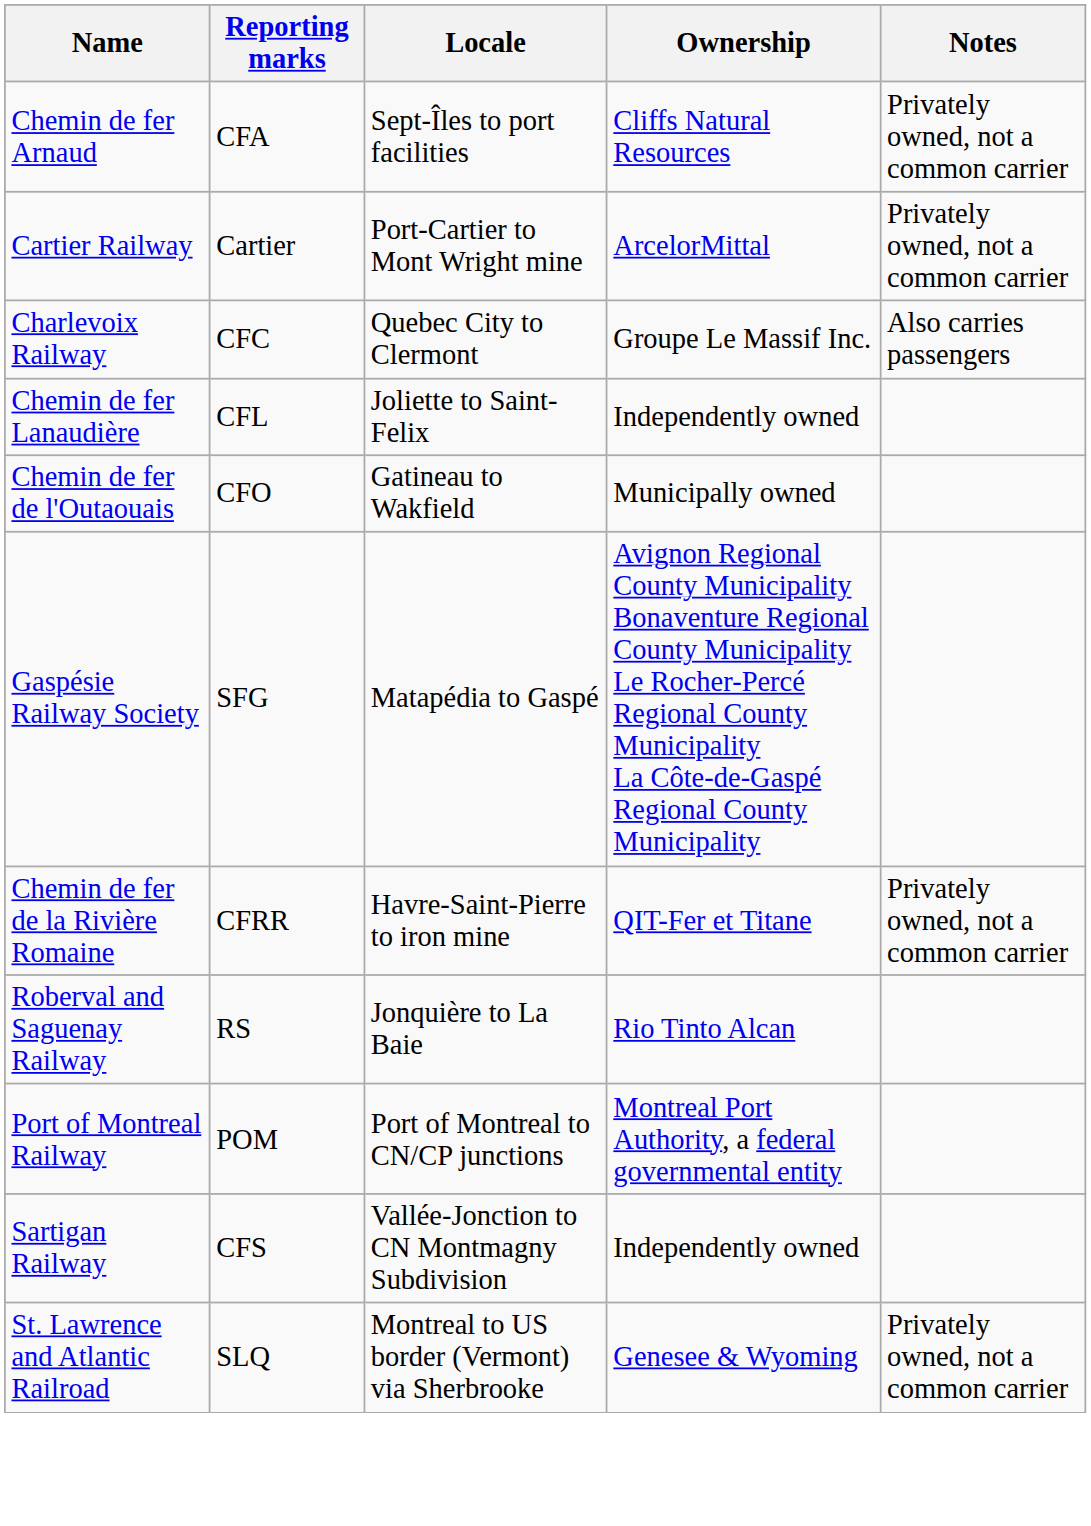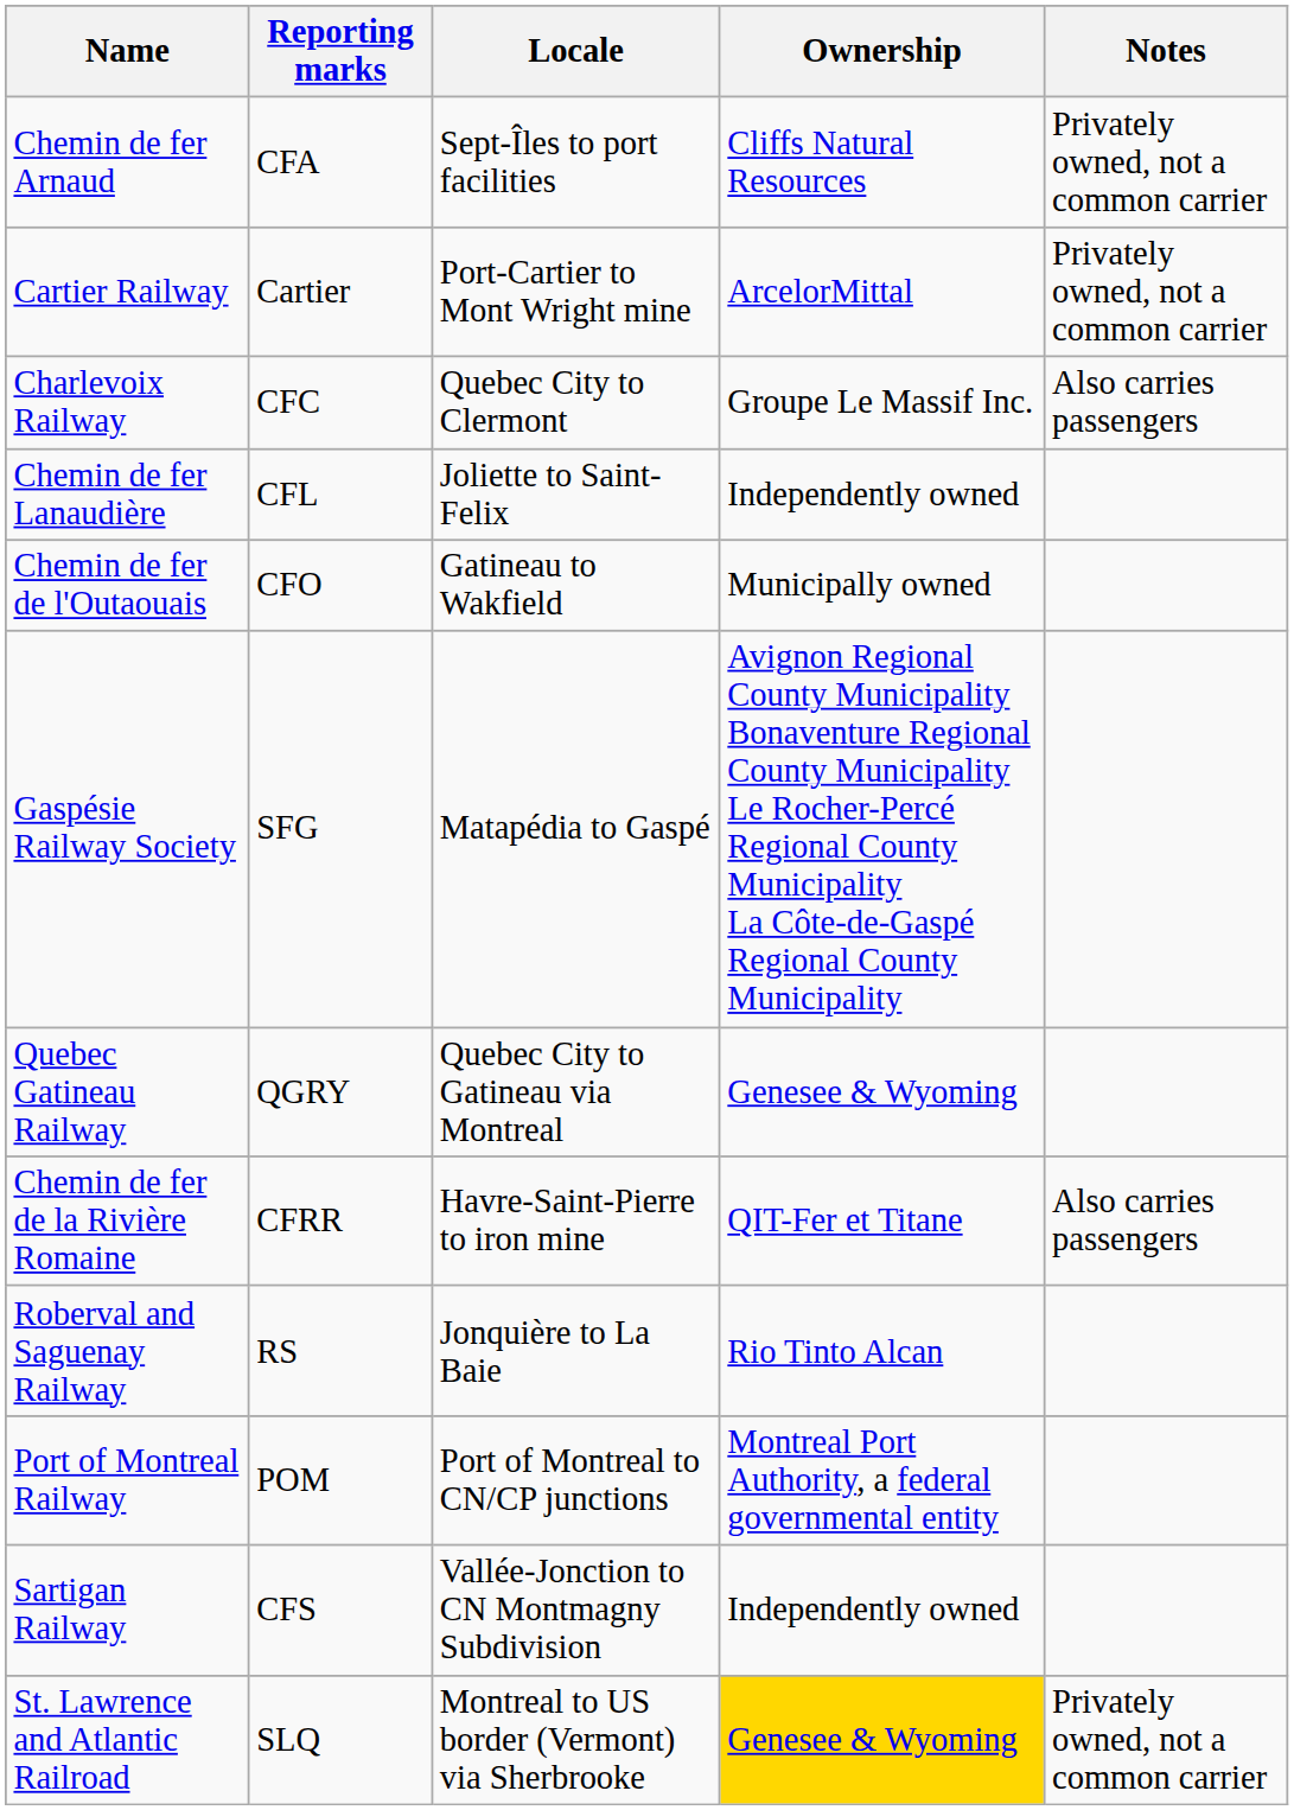+ row: Quebec Gatineau Railway | QGRY | Quebec City to Gatineau via Montreal | Genesee & Wyoming
Chemin de fer de la Rivière Romaine | Notes: Privately owned, not a common carrier -> Also carries passengers
St. Lawrence and Atlantic Railroad | Ownership: no background -> gold background
